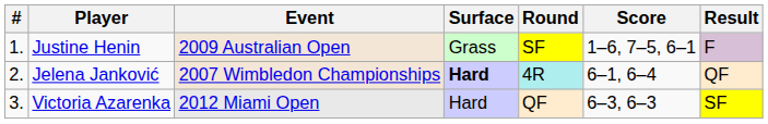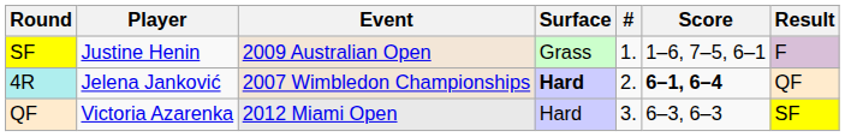columns swapped: # <-> Round
Jelena Janković | Score: normal -> bold
